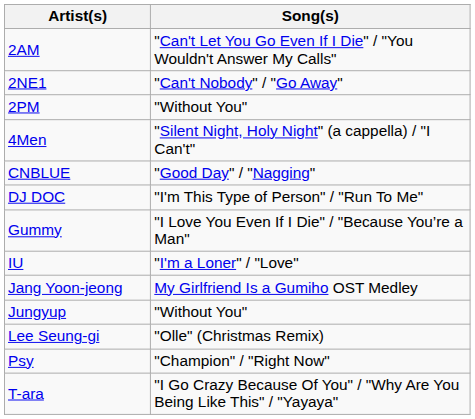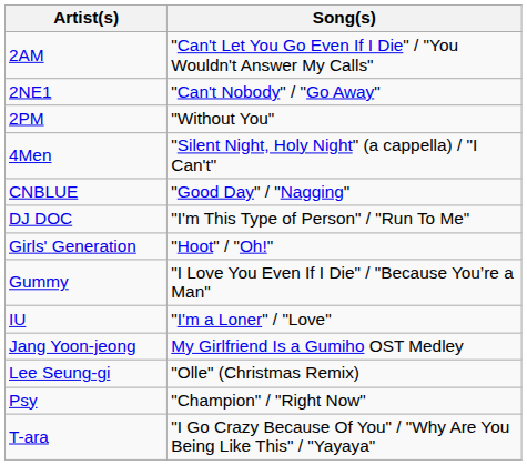+ row: Girls' Generation | "Hoot" / "Oh!"
- row: Jungyup | "Without You"
